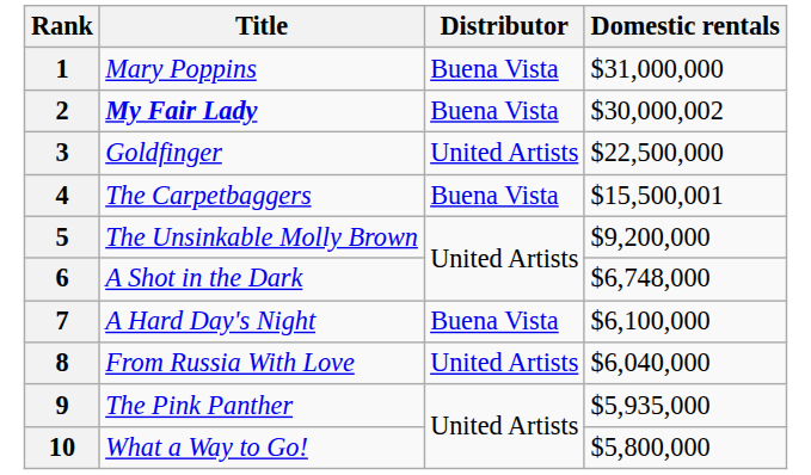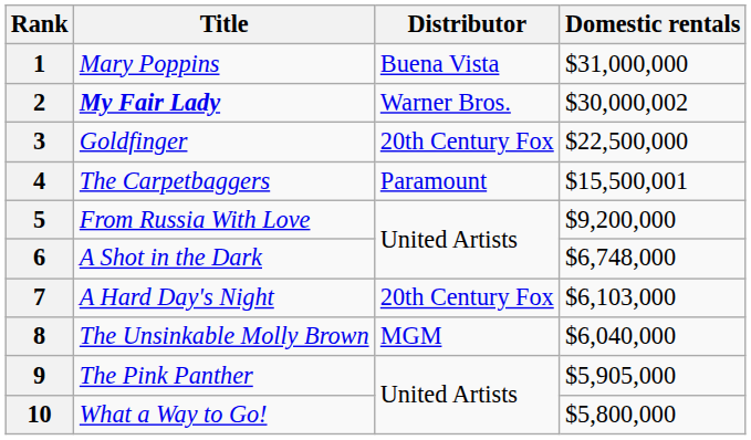2 | Distributor: Buena Vista -> Warner Bros.
3 | Distributor: United Artists -> 20th Century Fox
4 | Distributor: Buena Vista -> Paramount
5 | Title: The Unsinkable Molly Brown -> From Russia With Love
7 | Distributor: Buena Vista -> 20th Century Fox
7 | Domestic rentals: $6,100,000 -> $6,103,000
8 | Title: From Russia With Love -> The Unsinkable Molly Brown
8 | Distributor: United Artists -> MGM
9 | Domestic rentals: $5,935,000 -> $5,905,000
